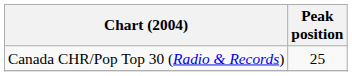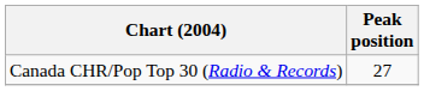Canada CHR/Pop Top 30 (Radio & Records) | Peak position: 25 -> 27
